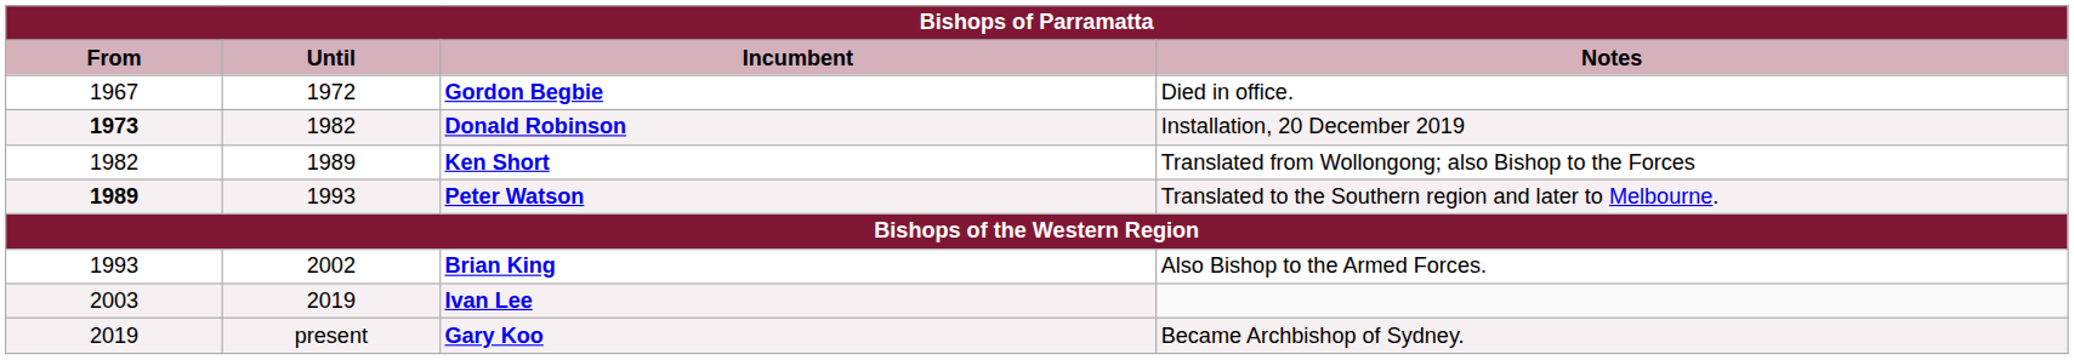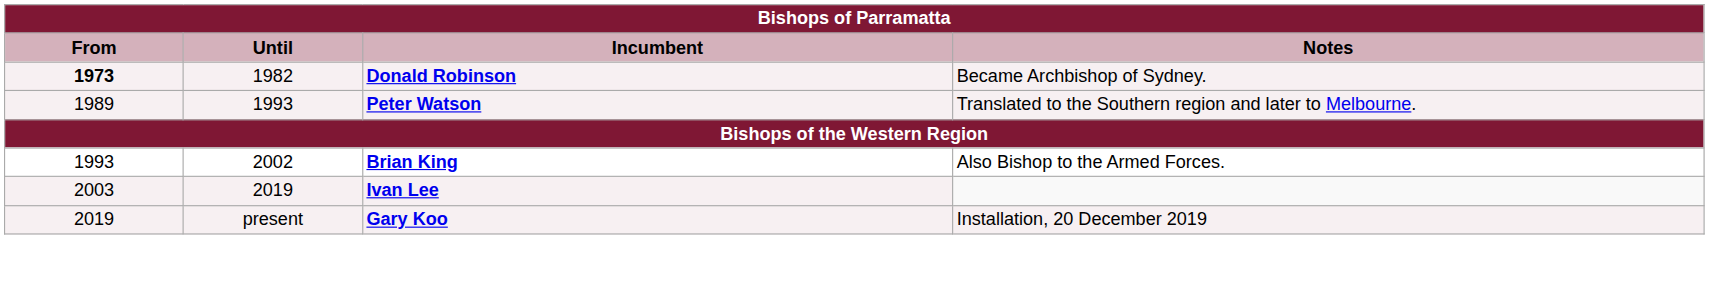- row: 1967 | 1972 | Gordon Begbie | Died in office.
Donald Robinson | Notes: Installation, 20 December 2019 -> Became Archbishop of Sydney.
- row: 1982 | 1989 | Ken Short | Translated from Wollongong; also Bishop to the Forces
Peter Watson | From: bold -> normal
Gary Koo | Notes: Became Archbishop of Sydney. -> Installation, 20 December 2019
